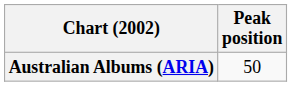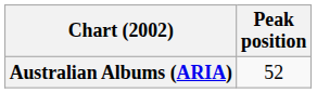Australian Albums (ARIA) | Peak position: 50 -> 52
